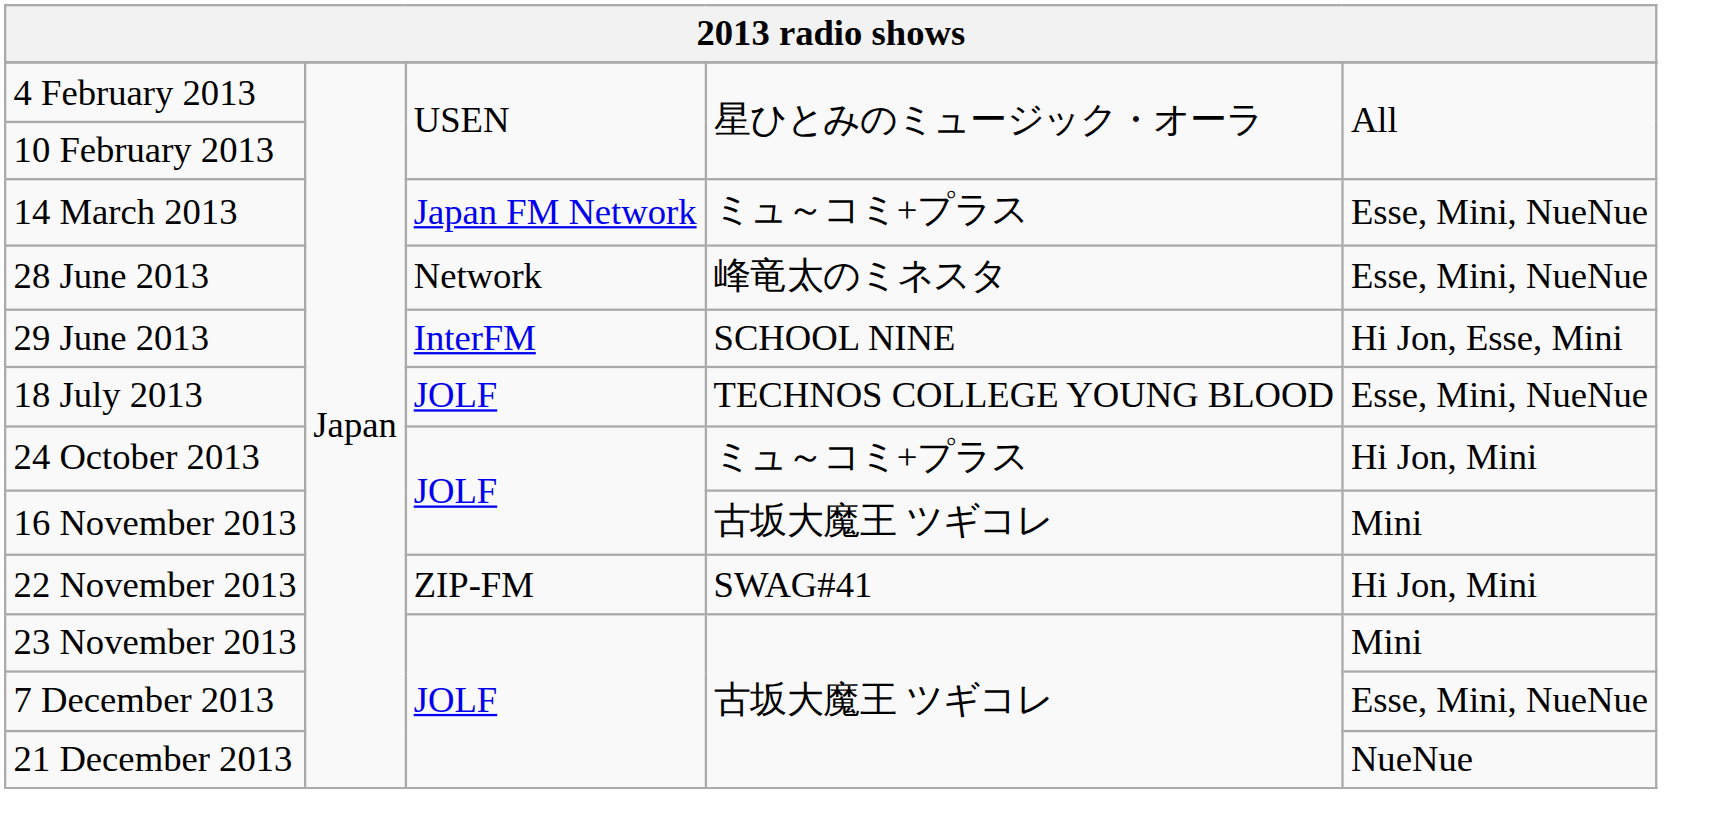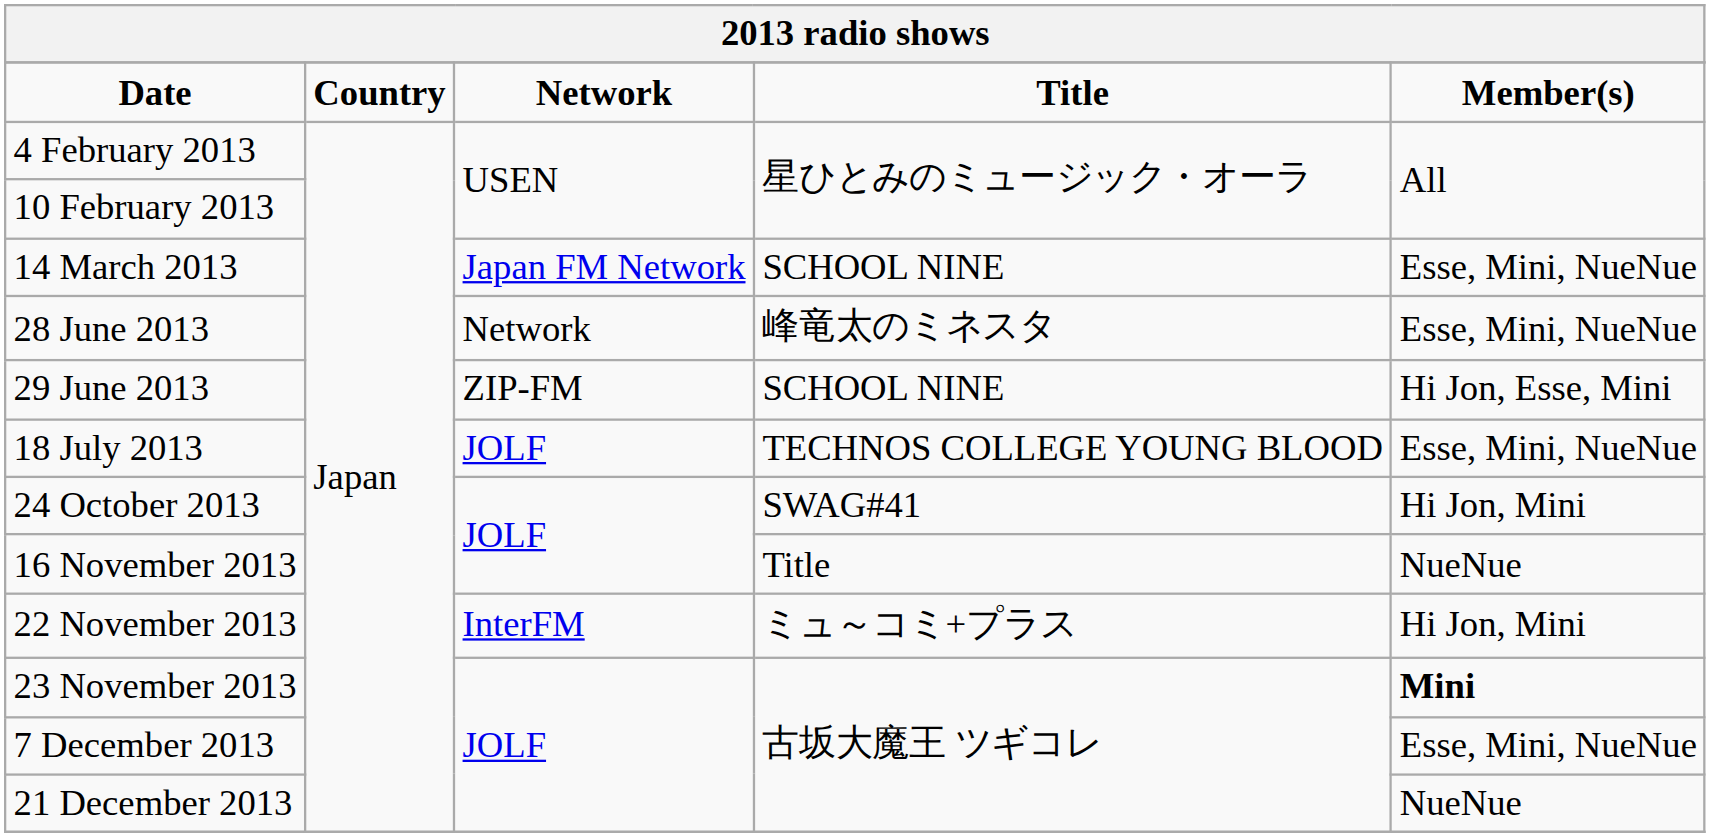+ row: Date | Country | Network | Title | Member(s)
14 March 2013 | column 4: ミュ～コミ+プラス -> SCHOOL NINE
29 June 2013 | column 3: InterFM -> ZIP-FM
24 October 2013 | column 4: ミュ～コミ+プラス -> SWAG#41
16 November 2013 | column 4: 古坂大魔王 ツギコレ -> Title
16 November 2013 | column 5: Mini -> NueNue
22 November 2013 | column 3: ZIP-FM -> InterFM
22 November 2013 | column 4: SWAG#41 -> ミュ～コミ+プラス
23 November 2013 | column 5: normal -> bold
